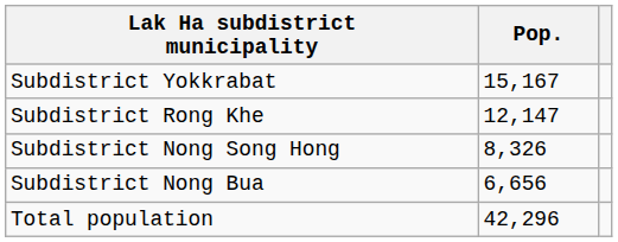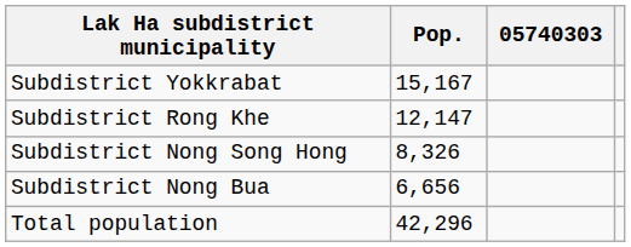+ column: 05740303
